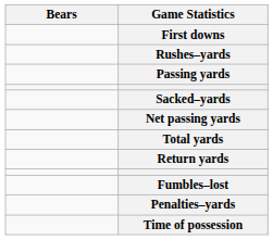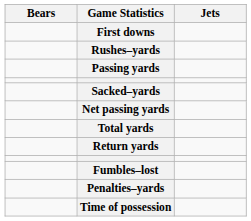+ column: Jets
